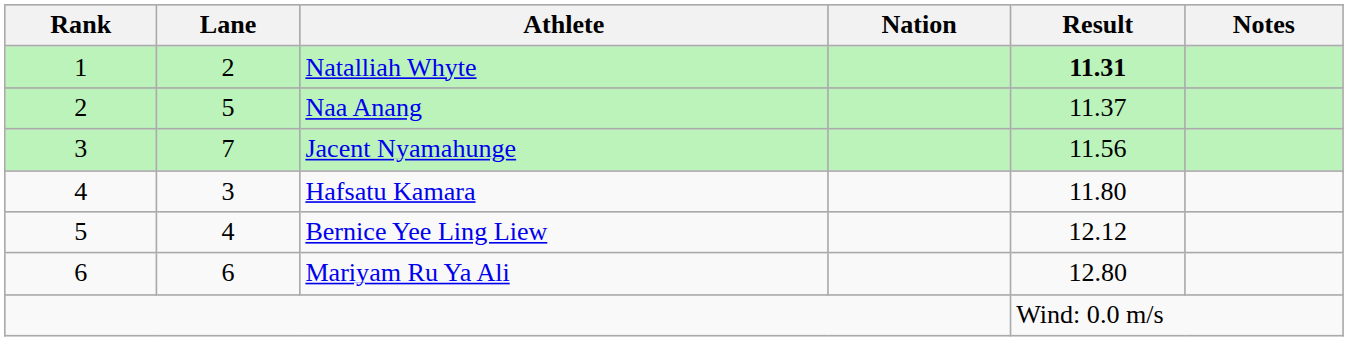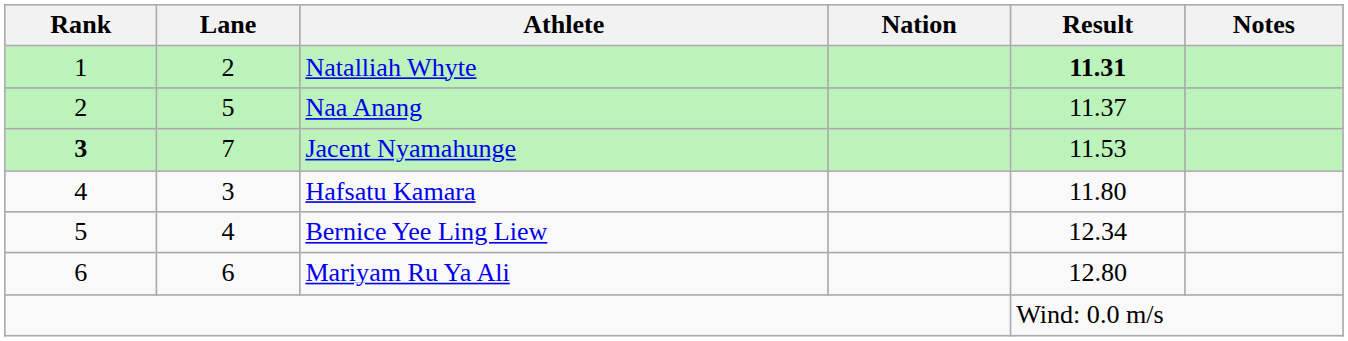Jacent Nyamahunge | Rank: normal -> bold
Jacent Nyamahunge | Result: 11.56 -> 11.53
Bernice Yee Ling Liew | Result: 12.12 -> 12.34
